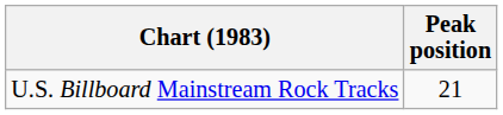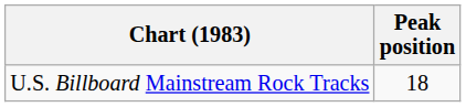U.S. Billboard Mainstream Rock Tracks | Peak position: 21 -> 18
